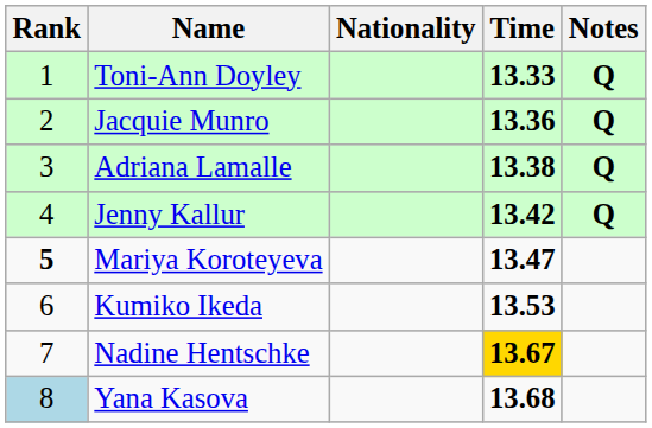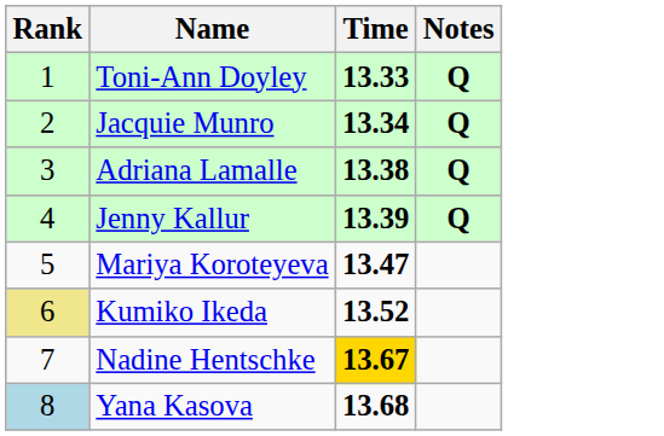- column: Nationality
Jacquie Munro | Time: 13.36 -> 13.34
Jenny Kallur | Time: 13.42 -> 13.39
Mariya Koroteyeva | Rank: bold -> normal
Kumiko Ikeda | Rank: no background -> khaki background
Kumiko Ikeda | Time: 13.53 -> 13.52
